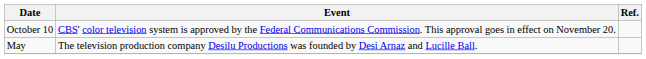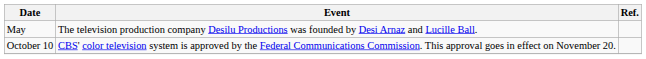rows swapped: May <-> October 10
